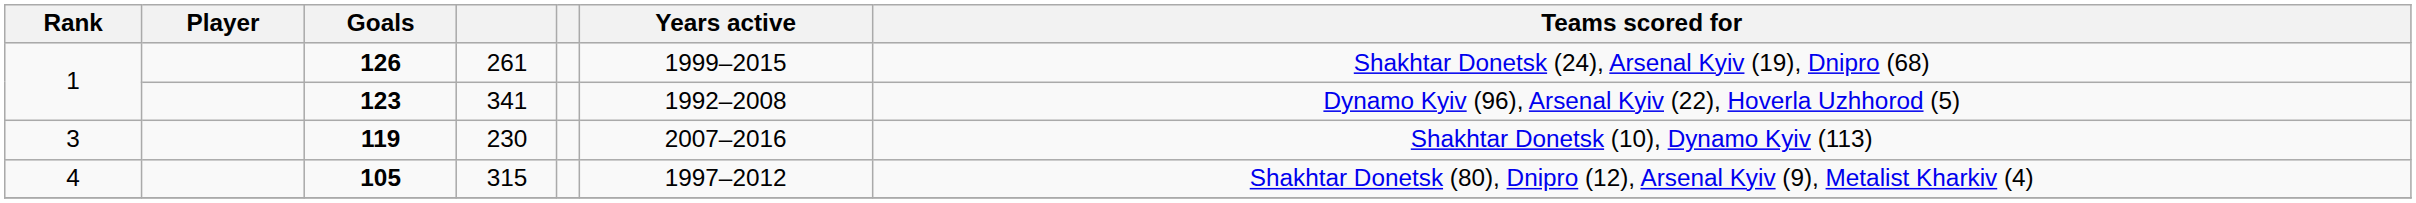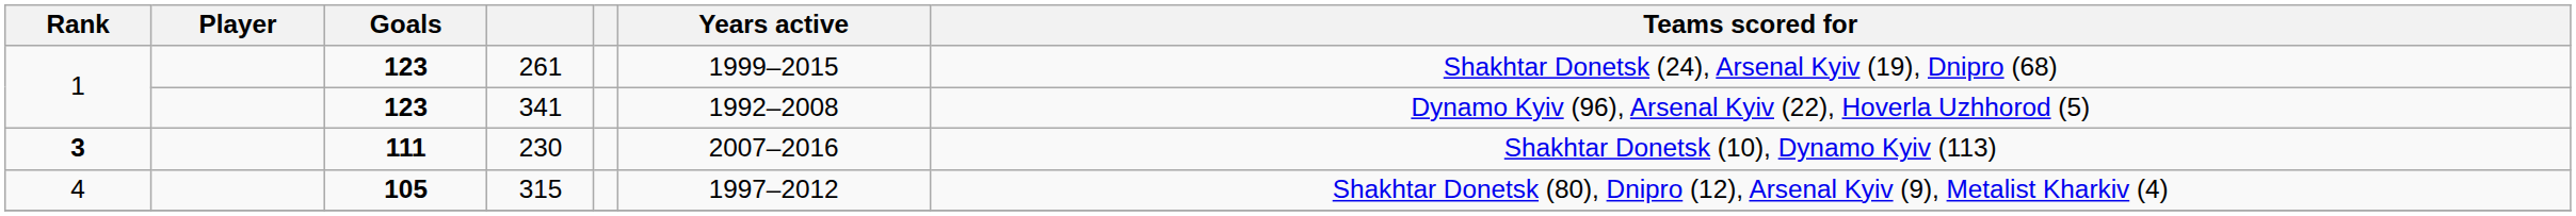261 | Goals: 126 -> 123
230 | Rank: normal -> bold
230 | Goals: 119 -> 111
